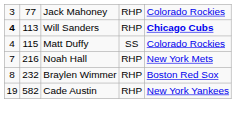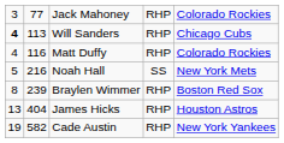Will Sanders | column 5: bold -> normal
Matt Duffy | column 2: 115 -> 116
Matt Duffy | column 4: SS -> RHP
Noah Hall | column 1: 7 -> 5
Noah Hall | column 4: RHP -> SS
Braylen Wimmer | column 2: 232 -> 239
+ row: 13 | 404 | James Hicks | RHP | Houston Astros
